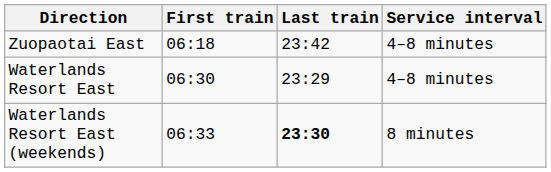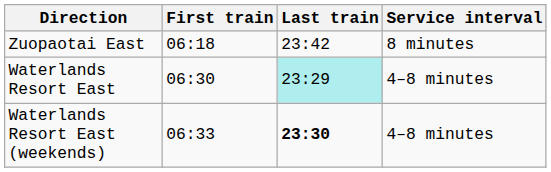Zuopaotai East | Service interval: 4–8 minutes -> 8 minutes
Waterlands Resort East | Last train: no background -> paleturquoise background
Waterlands Resort East (weekends) | Service interval: 8 minutes -> 4–8 minutes
